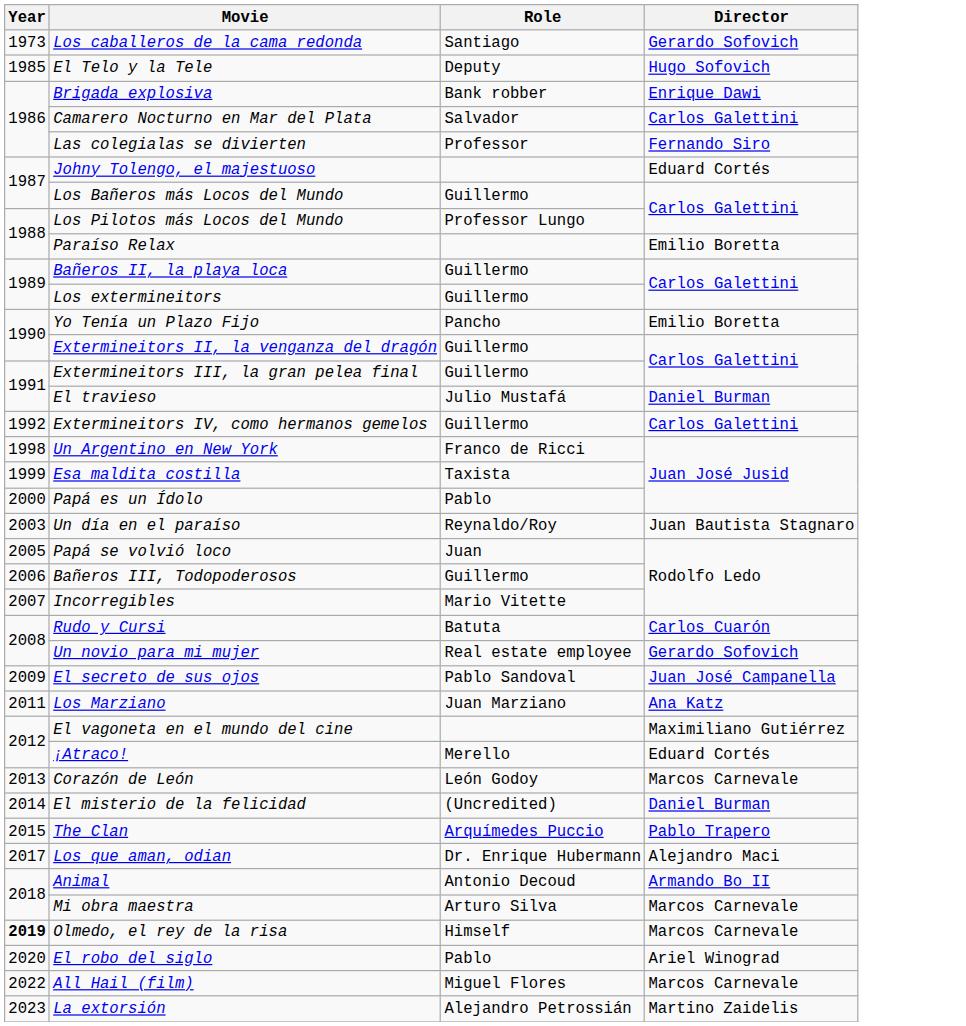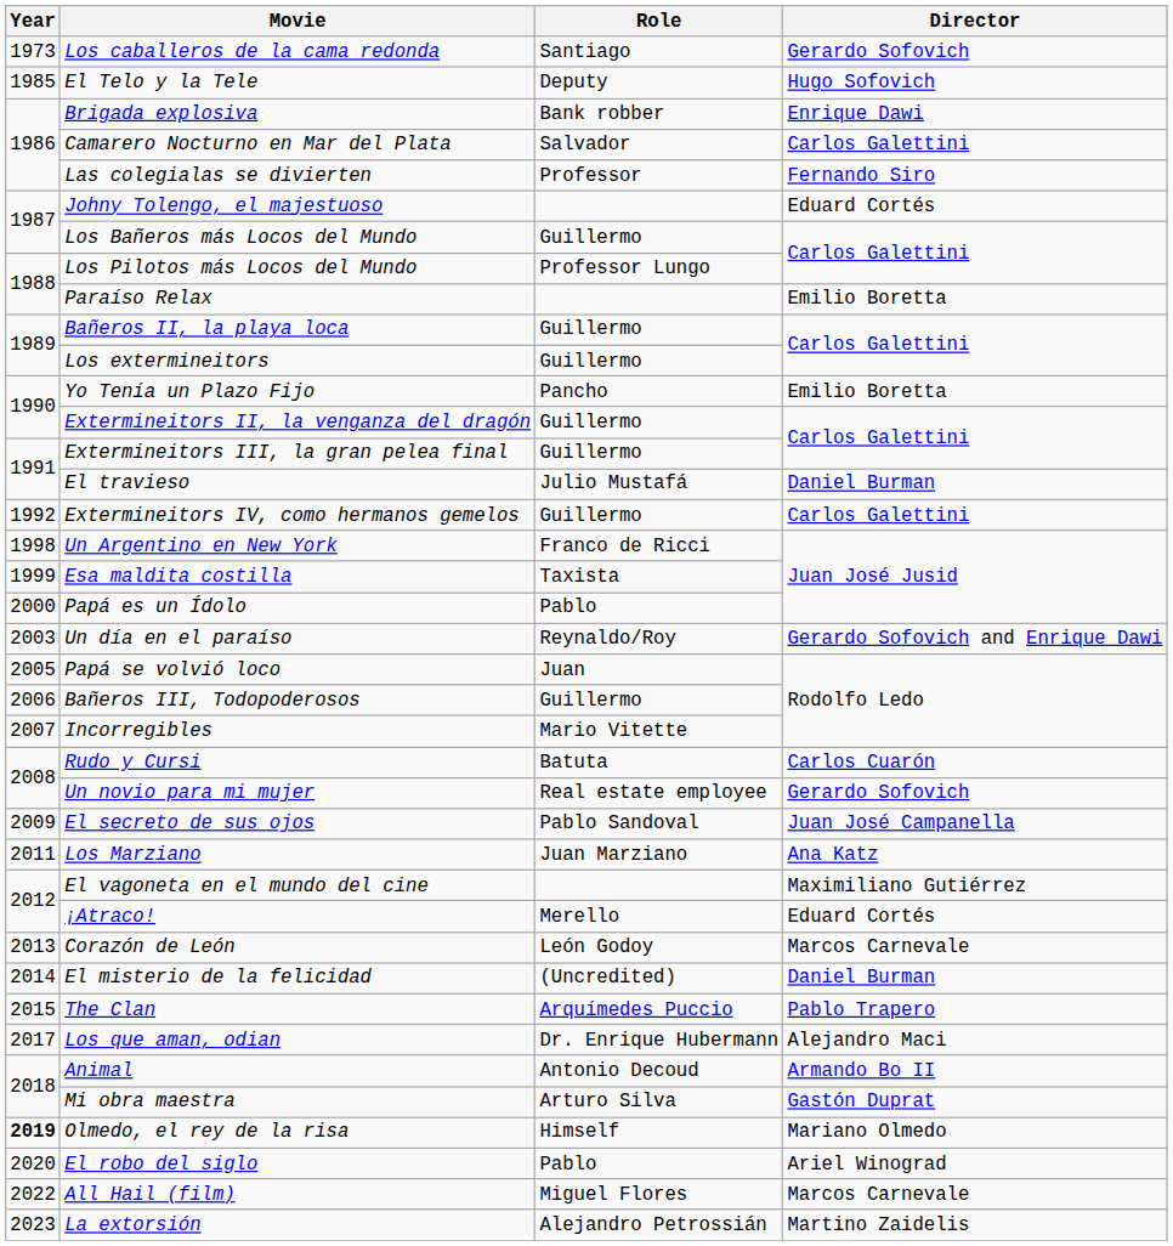Un día en el paraíso | Director: Juan Bautista Stagnaro -> Gerardo Sofovich and Enrique Dawi
Mi obra maestra | Director: Marcos Carnevale -> Gastón Duprat
Olmedo, el rey de la risa | Director: Marcos Carnevale -> Mariano Olmedo
